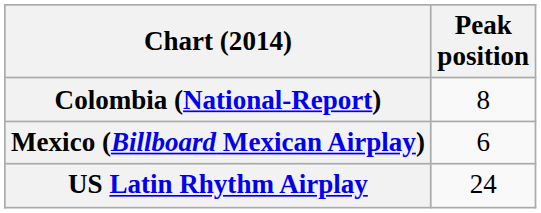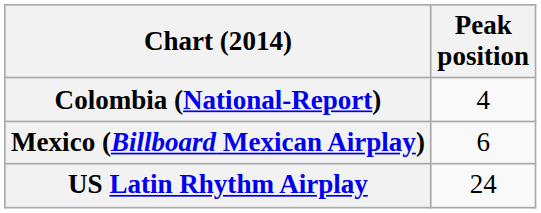Colombia (National-Report) | Peak position: 8 -> 4
